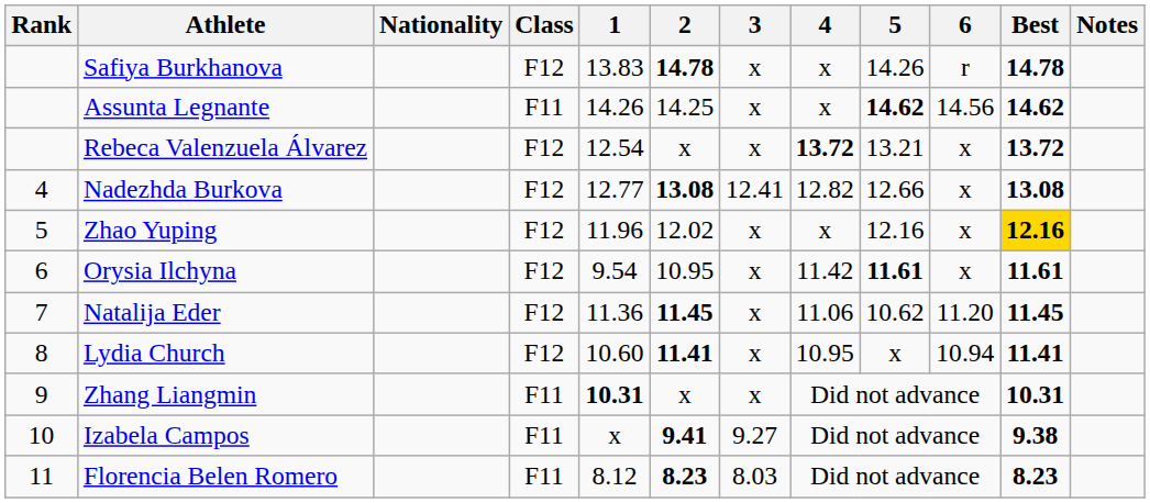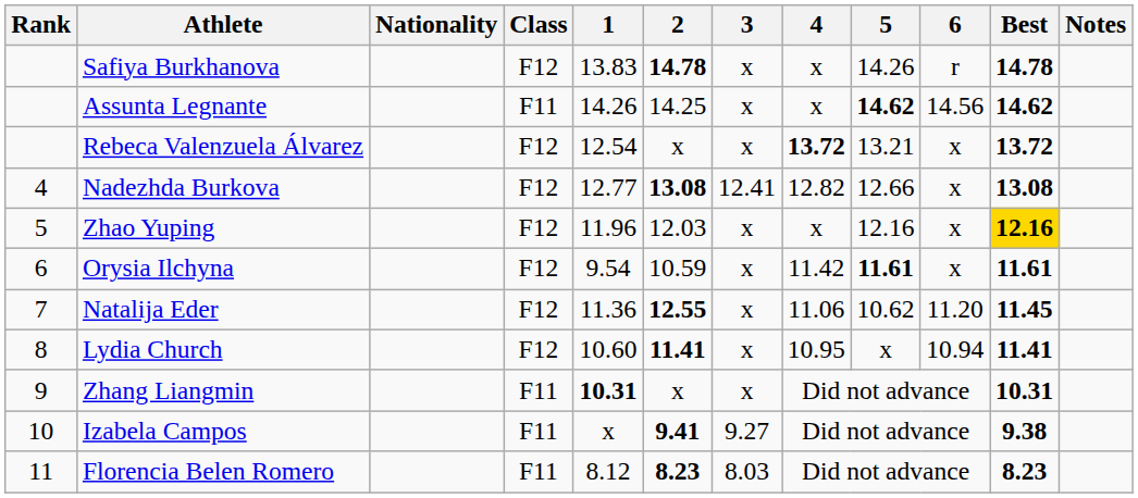Zhao Yuping | 2: 12.02 -> 12.03
Orysia Ilchyna | 2: 10.95 -> 10.59
Natalija Eder | 2: 11.45 -> 12.55
